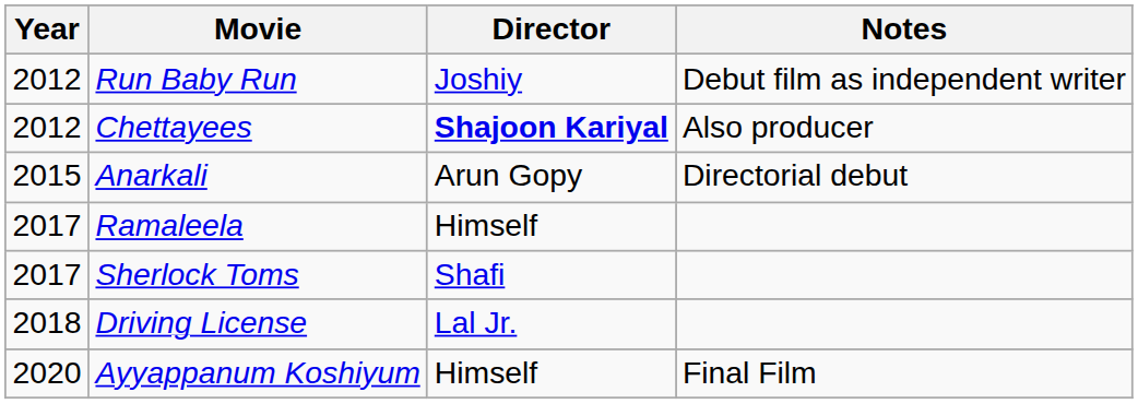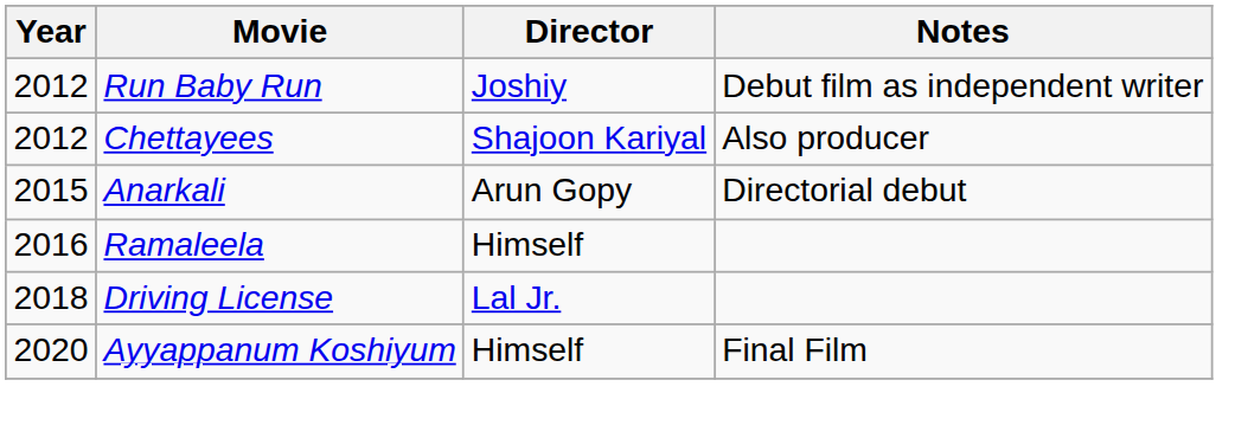Chettayees | Director: bold -> normal
Ramaleela | Year: 2017 -> 2016
- row: 2017 | Sherlock Toms | Shafi
